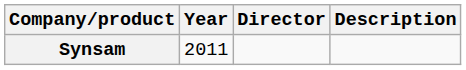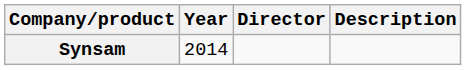Synsam | Year: 2011 -> 2014
